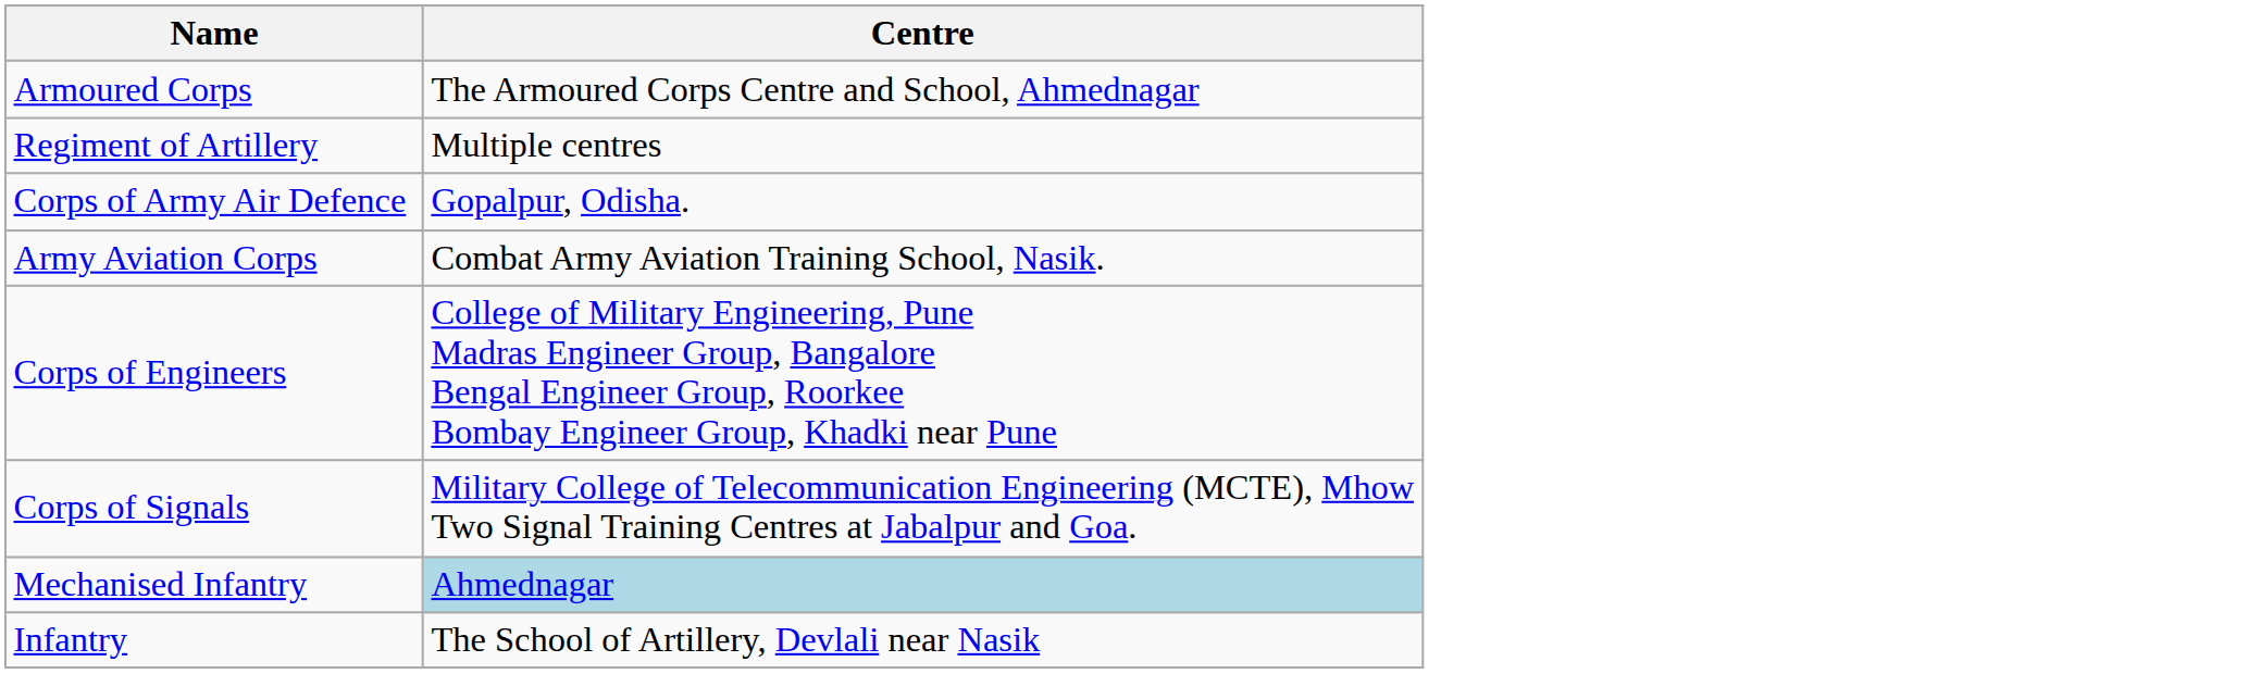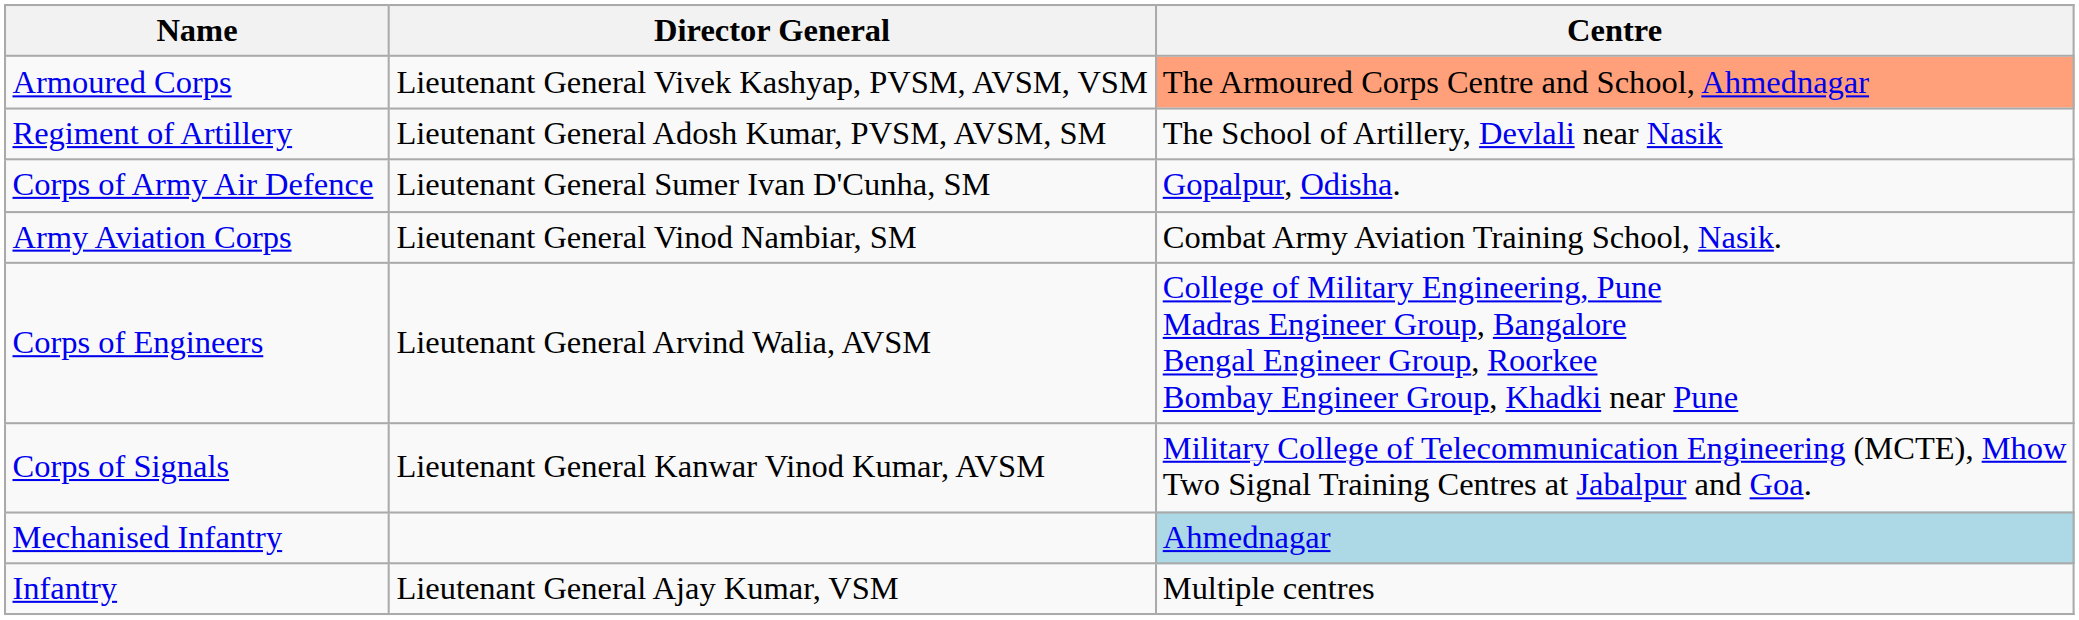+ column: Director General | Lieutenant General Vivek Kashyap, PVSM, AVSM, VSM | Lieutenant General Adosh Kumar, PVSM, AVSM, SM | Lieutenant General Sumer Ivan D'Cunha, SM | Lieutenant General Vinod Nambiar, SM | Lieutenant General Arvind Walia, AVSM | Lieutenant General Kanwar Vinod Kumar, AVSM | Lieutenant General Ajay Kumar, VSM
Armoured Corps | Centre: no background -> lightsalmon background
Regiment of Artillery | Centre: Multiple centres -> The School of Artillery, Devlali near Nasik
Infantry | Centre: The School of Artillery, Devlali near Nasik -> Multiple centres
